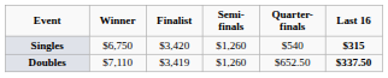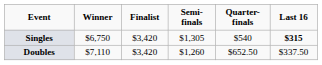Singles | Semi-finals: $1,260 -> $1,305
Doubles | Finalist: $3,419 -> $3,420
Doubles | Last 16: bold -> normal
